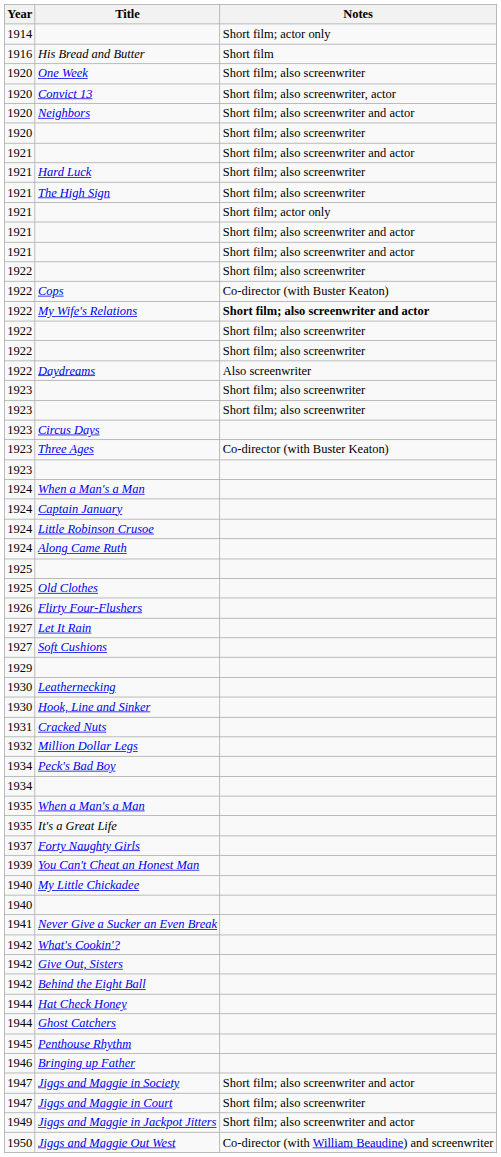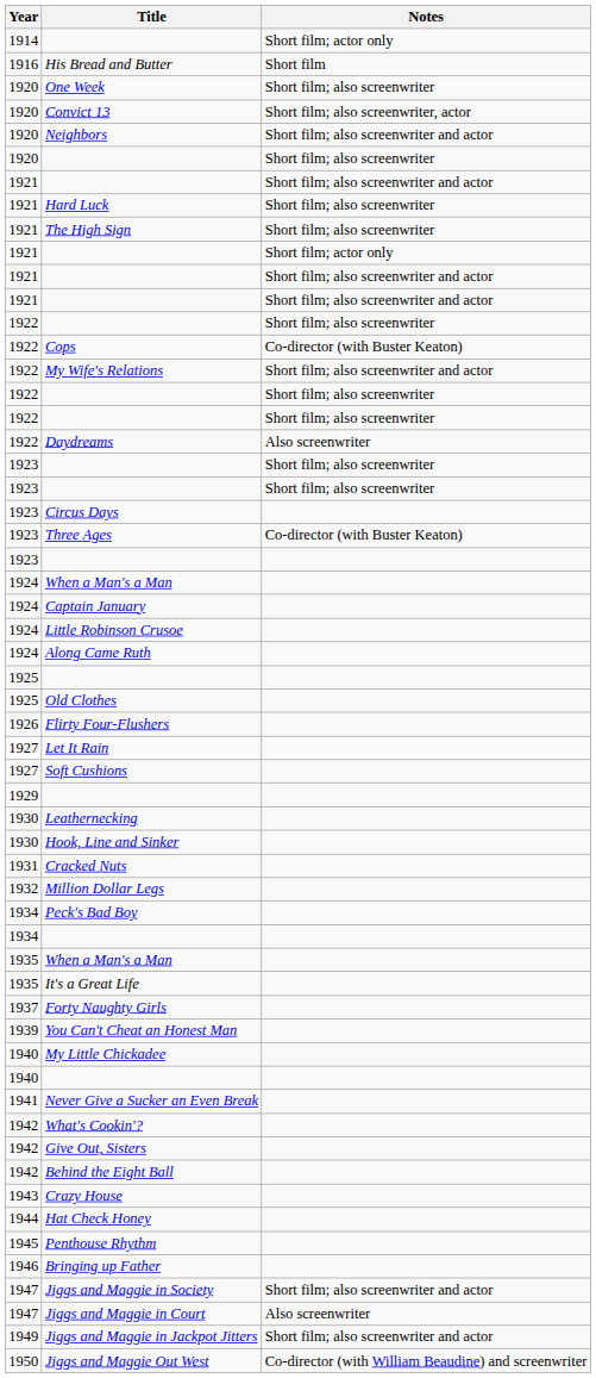My Wife's Relations | Notes: bold -> normal
+ row: 1943 | Crazy House
- row: 1944 | Ghost Catchers
Jiggs and Maggie in Court | Notes: Short film; also screenwriter -> Also screenwriter
